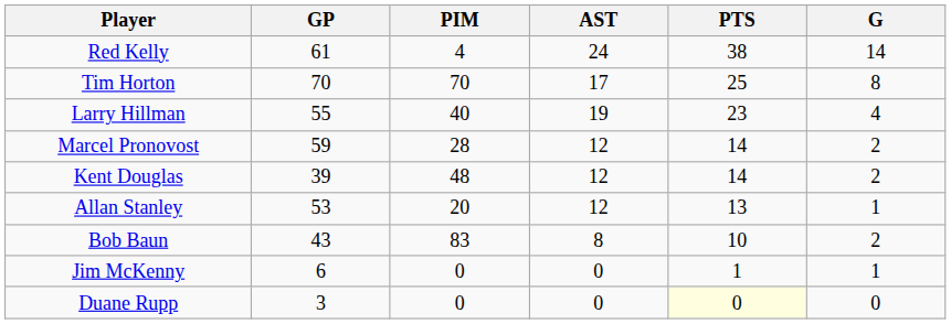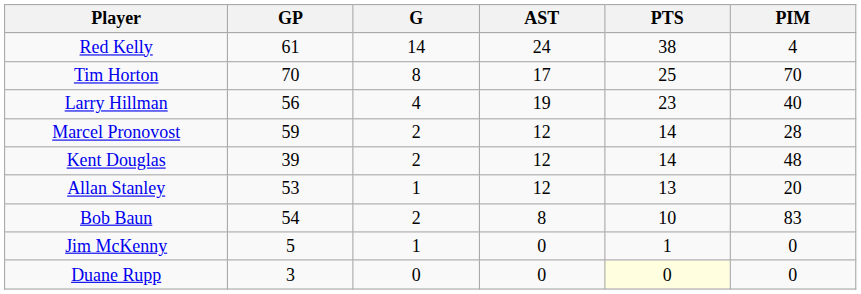columns swapped: G <-> PIM
Larry Hillman | GP: 55 -> 56
Bob Baun | GP: 43 -> 54
Jim McKenny | GP: 6 -> 5
